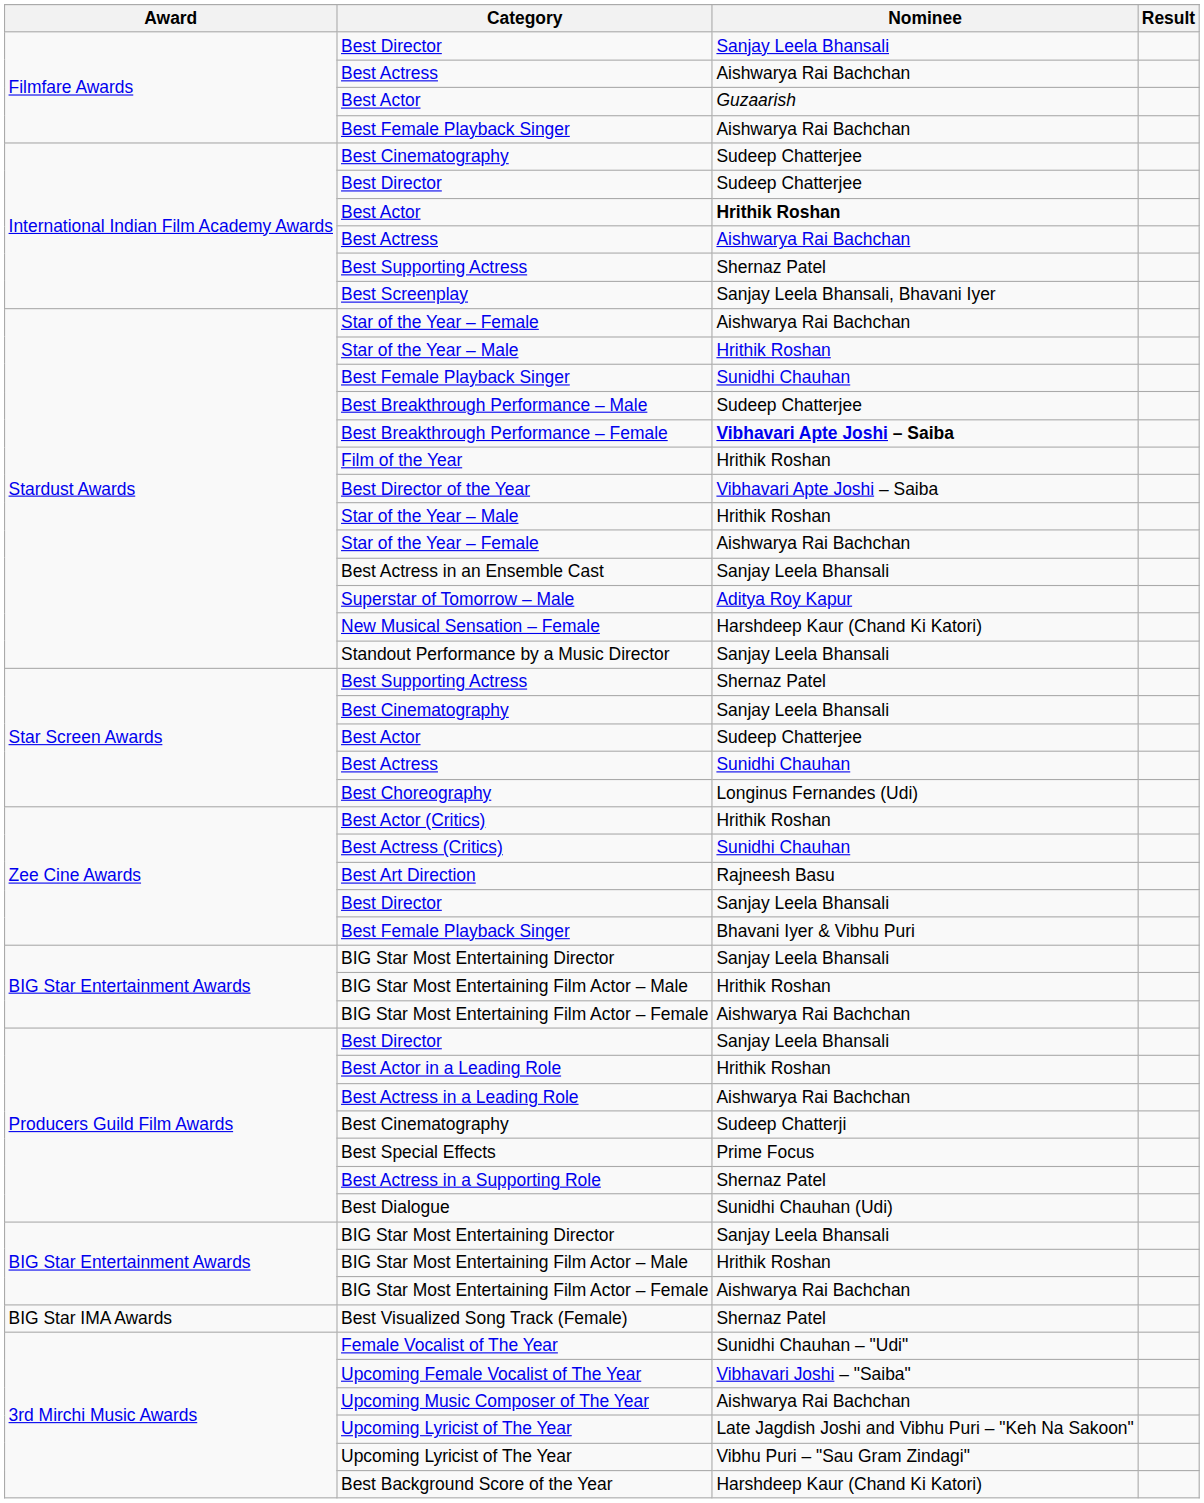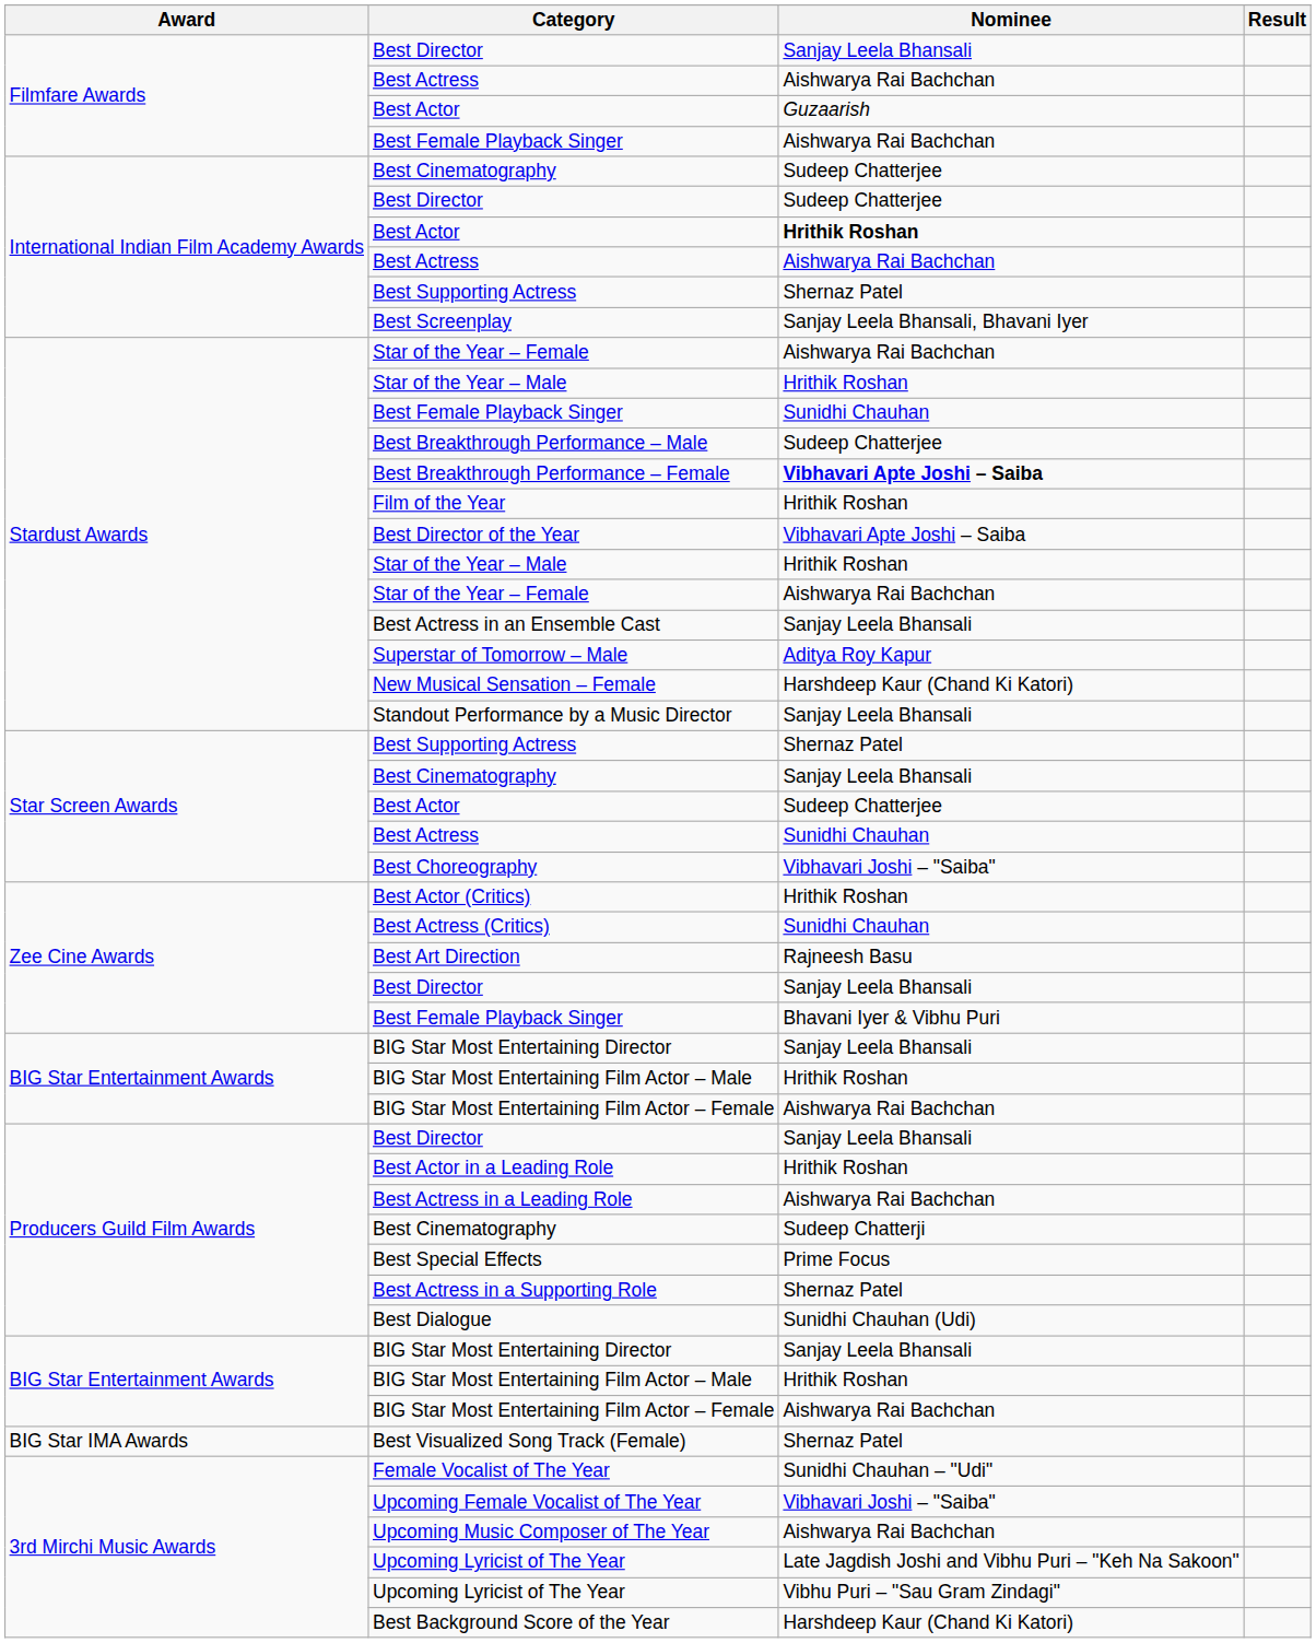Best Choreography | Nominee: Longinus Fernandes (Udi) -> Vibhavari Joshi – "Saiba"
